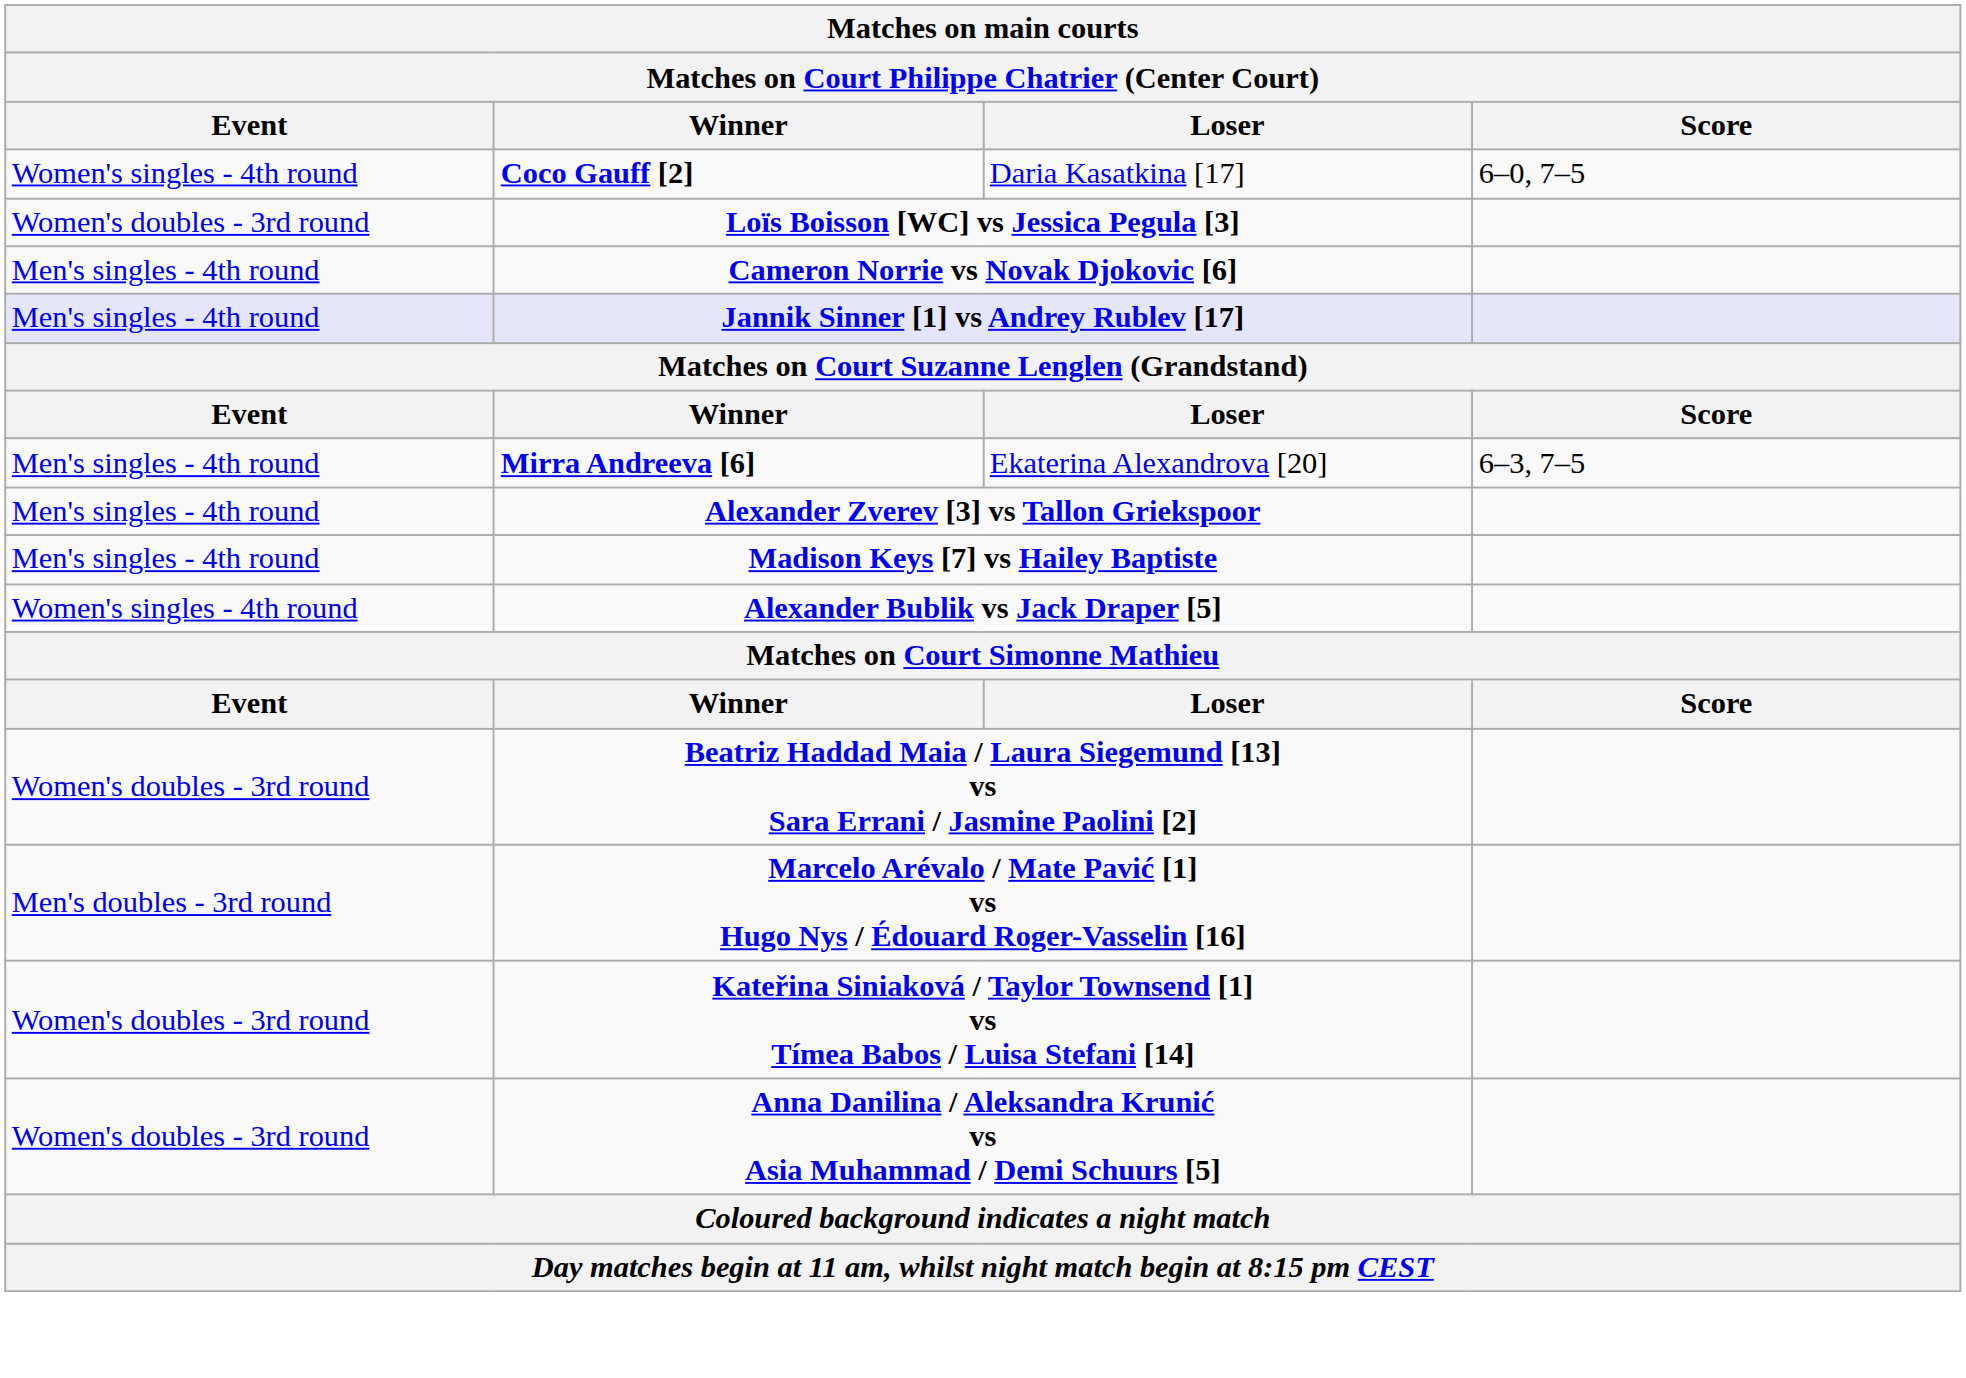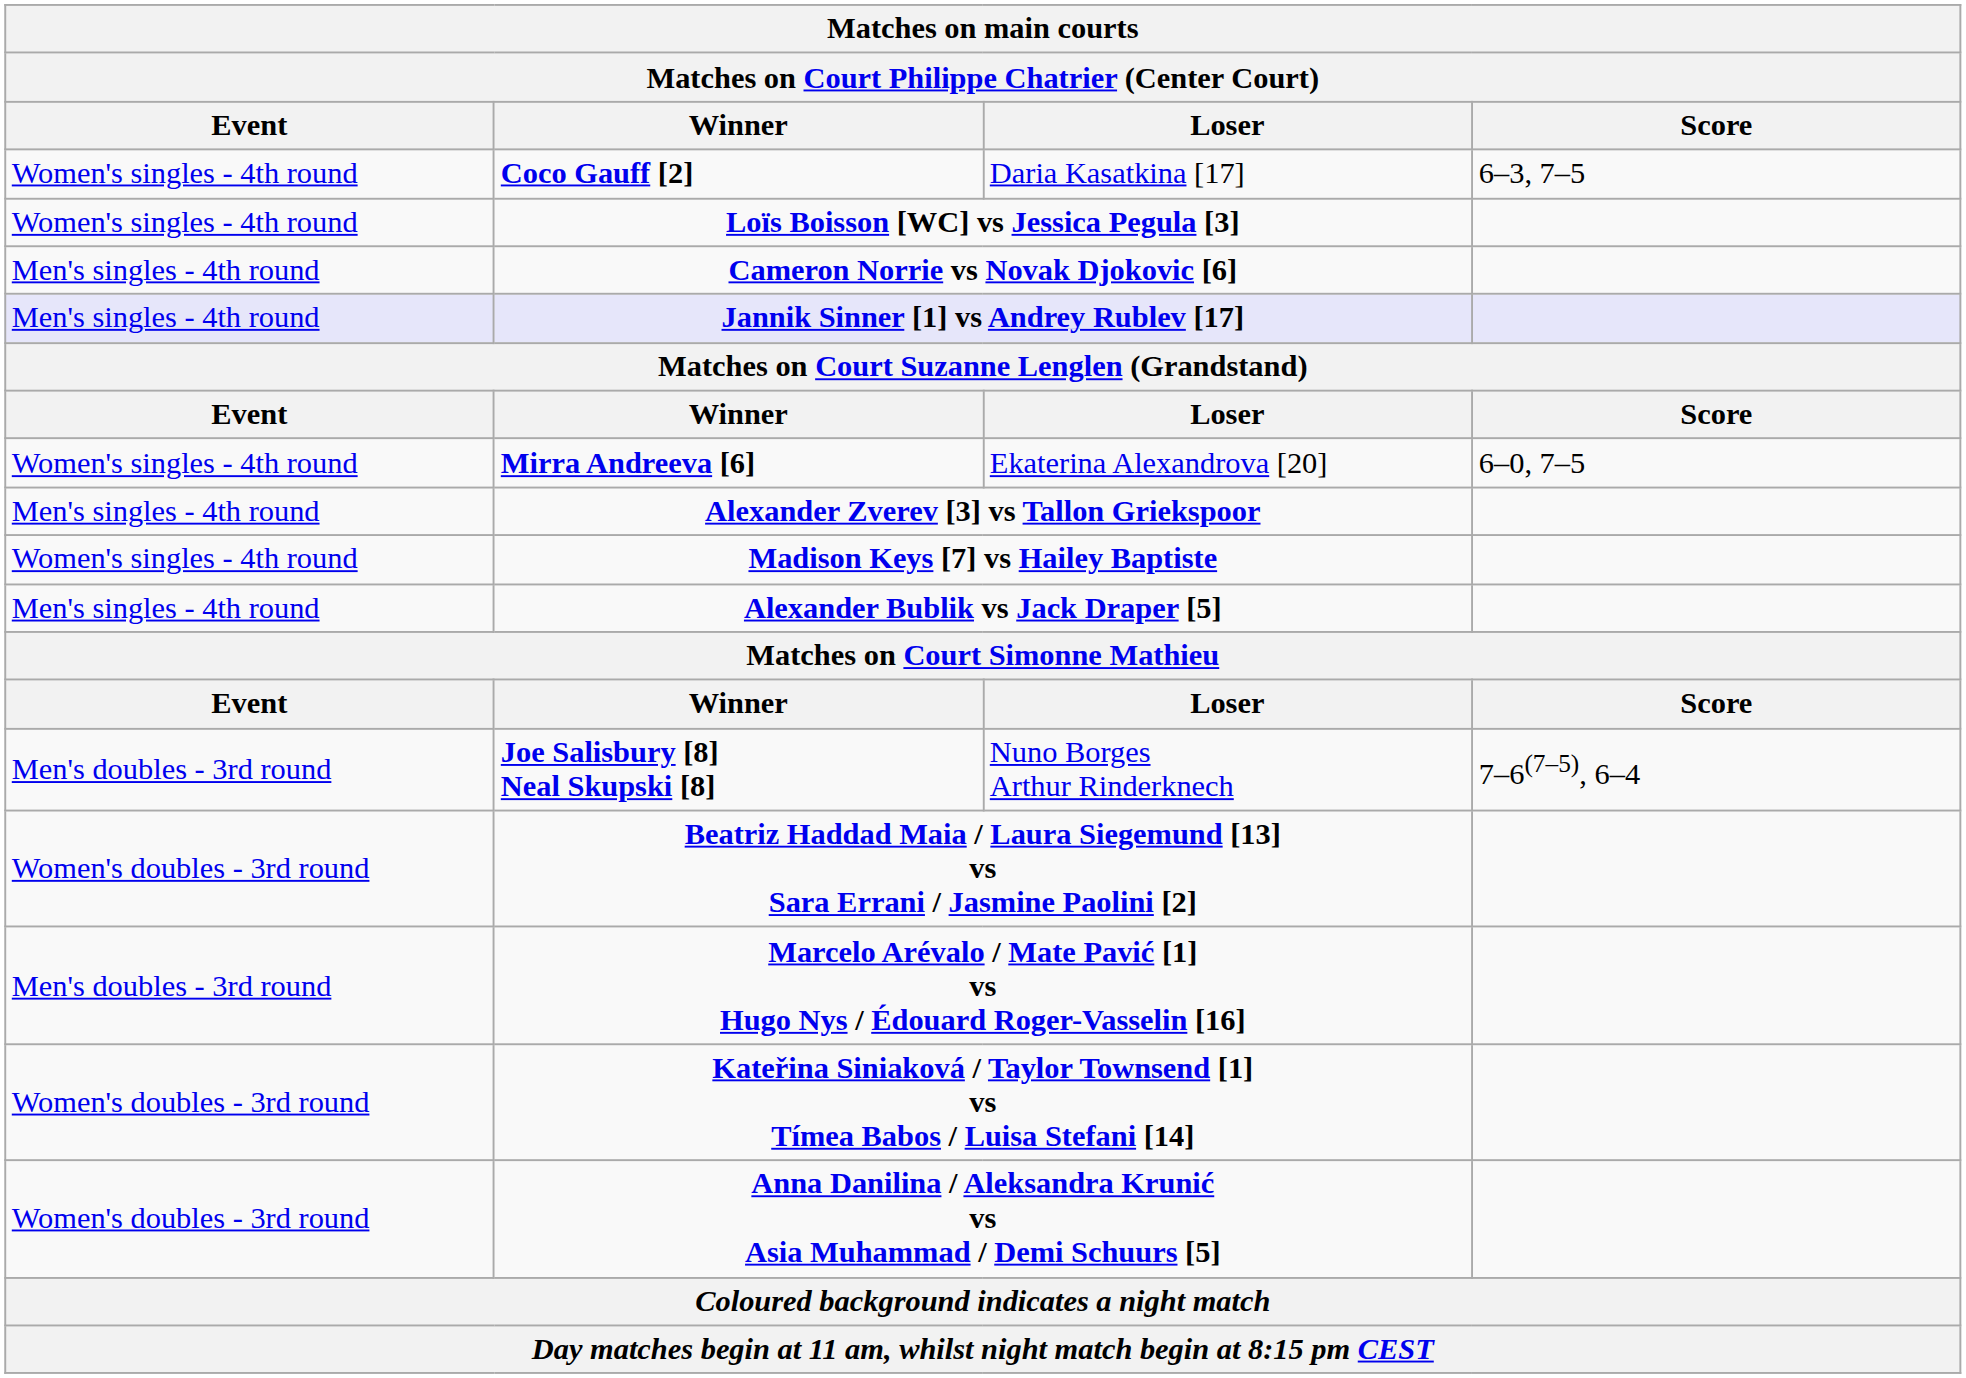Coco Gauff [2] | Score: 6–0, 7–5 -> 6–3, 7–5
Loïs Boisson [WC] vs Jessica Pegula [3] | Event: Women's doubles - 3rd round -> Women's singles - 4th round
Mirra Andreeva [6] | Event: Men's singles - 4th round -> Women's singles - 4th round
Mirra Andreeva [6] | Score: 6–3, 7–5 -> 6–0, 7–5
Madison Keys [7] vs Hailey Baptiste | Event: Men's singles - 4th round -> Women's singles - 4th round
Alexander Bublik vs Jack Draper [5] | Event: Women's singles - 4th round -> Men's singles - 4th round
+ row: Men's doubles - 3rd round | Joe Salisbury [8] Neal Skupski [8] | Nuno Borges Arthur Rinderknech | 7–6(7–5), 6–4
